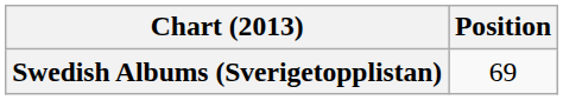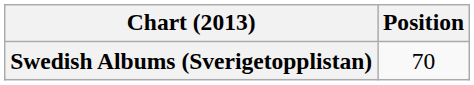Swedish Albums (Sverigetopplistan) | Position: 69 -> 70
